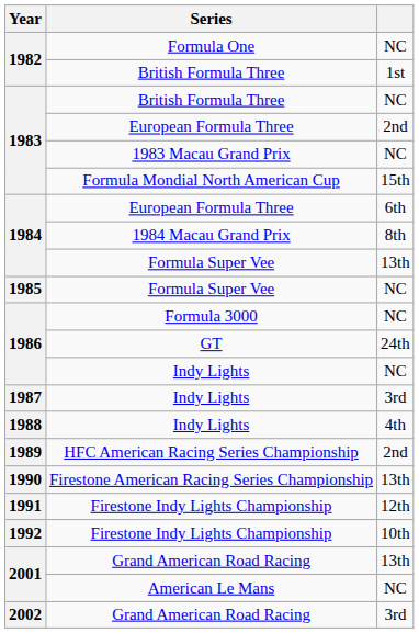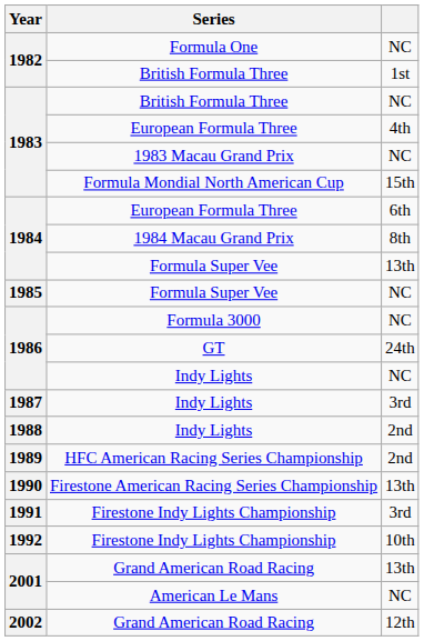1983 / European Formula Three | column 3: 2nd -> 4th
1988 / Indy Lights | column 3: 4th -> 2nd
1991 / Firestone Indy Lights Championship | column 3: 12th -> 3rd
2002 / Grand American Road Racing | column 3: 3rd -> 12th
